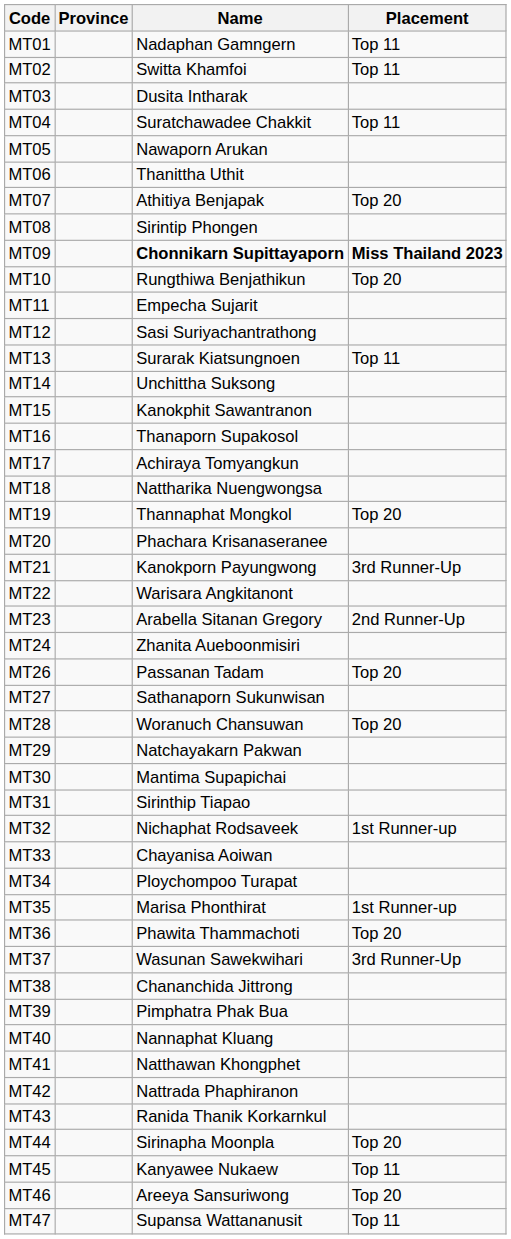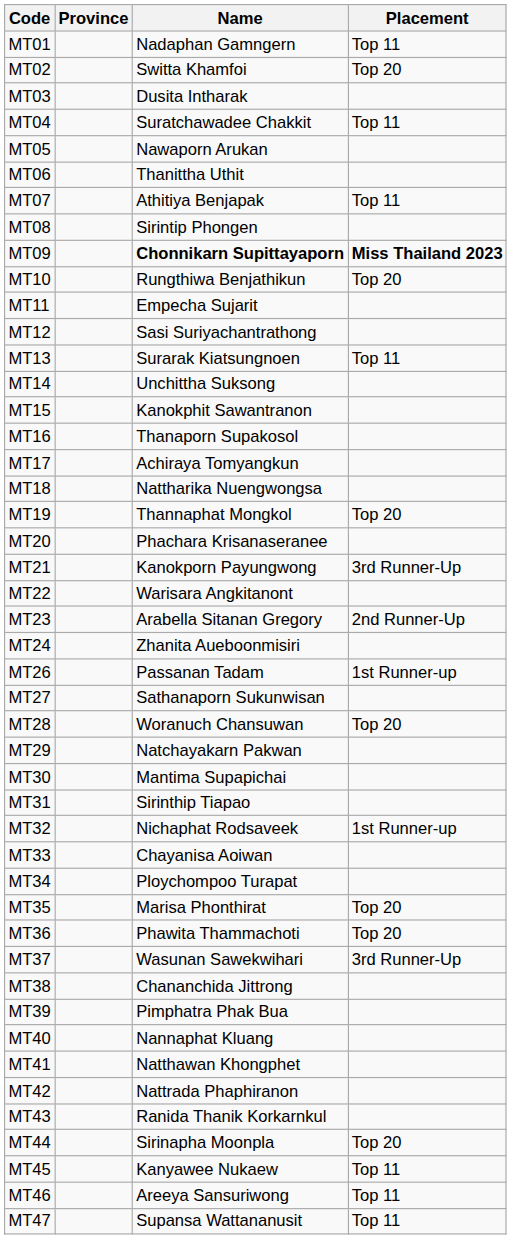MT02 | Placement: Top 11 -> Top 20
MT07 | Placement: Top 20 -> Top 11
MT26 | Placement: Top 20 -> 1st Runner-up
MT35 | Placement: 1st Runner-up -> Top 20
MT46 | Placement: Top 20 -> Top 11
